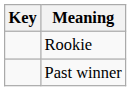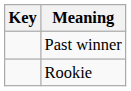rows swapped: Rookie <-> Past winner
